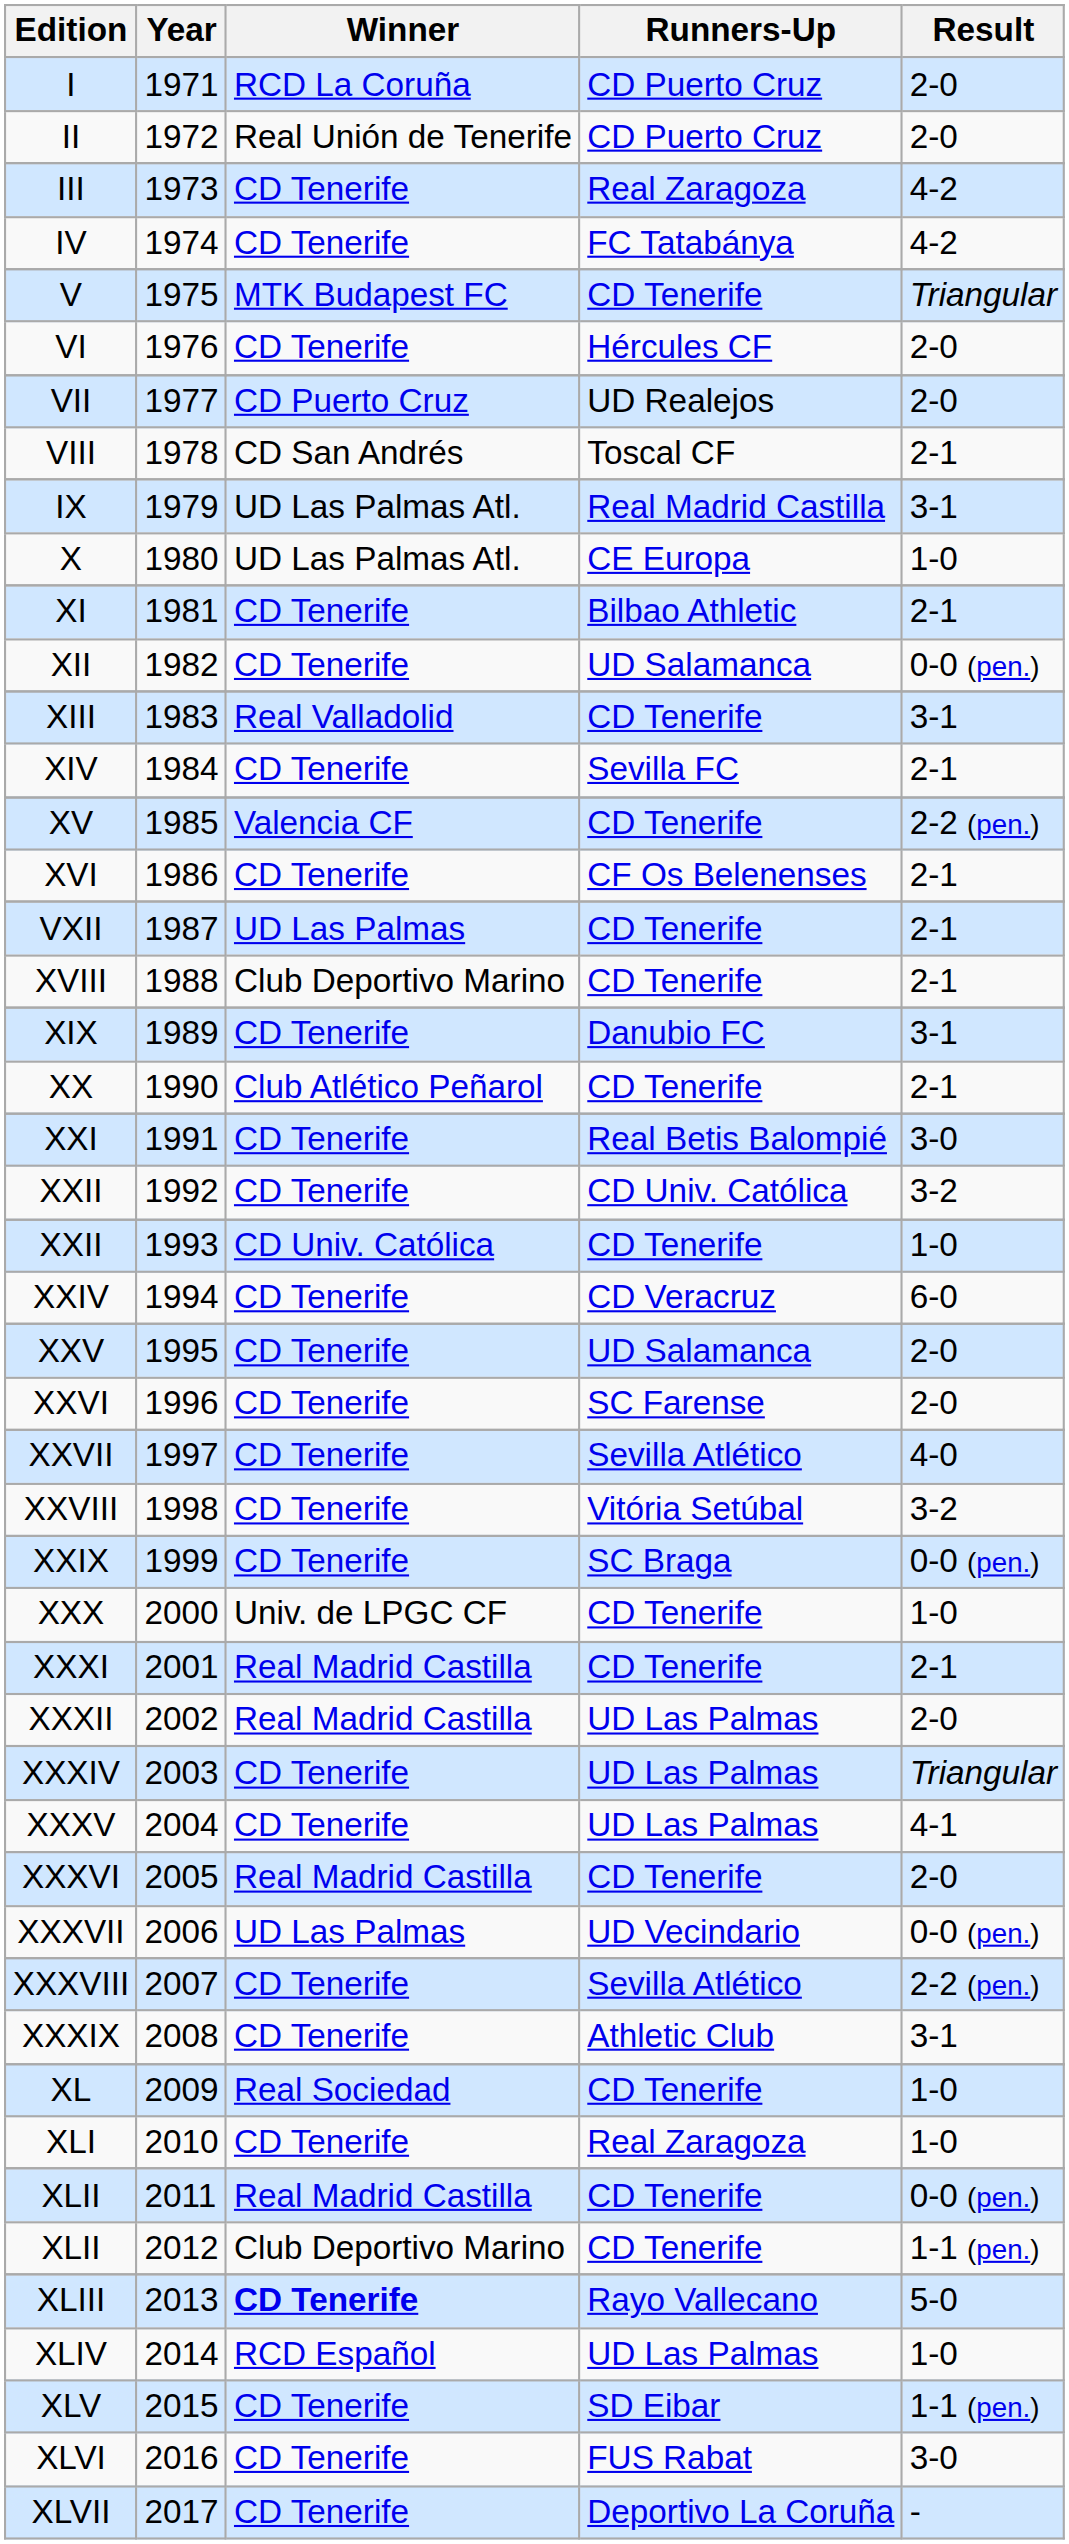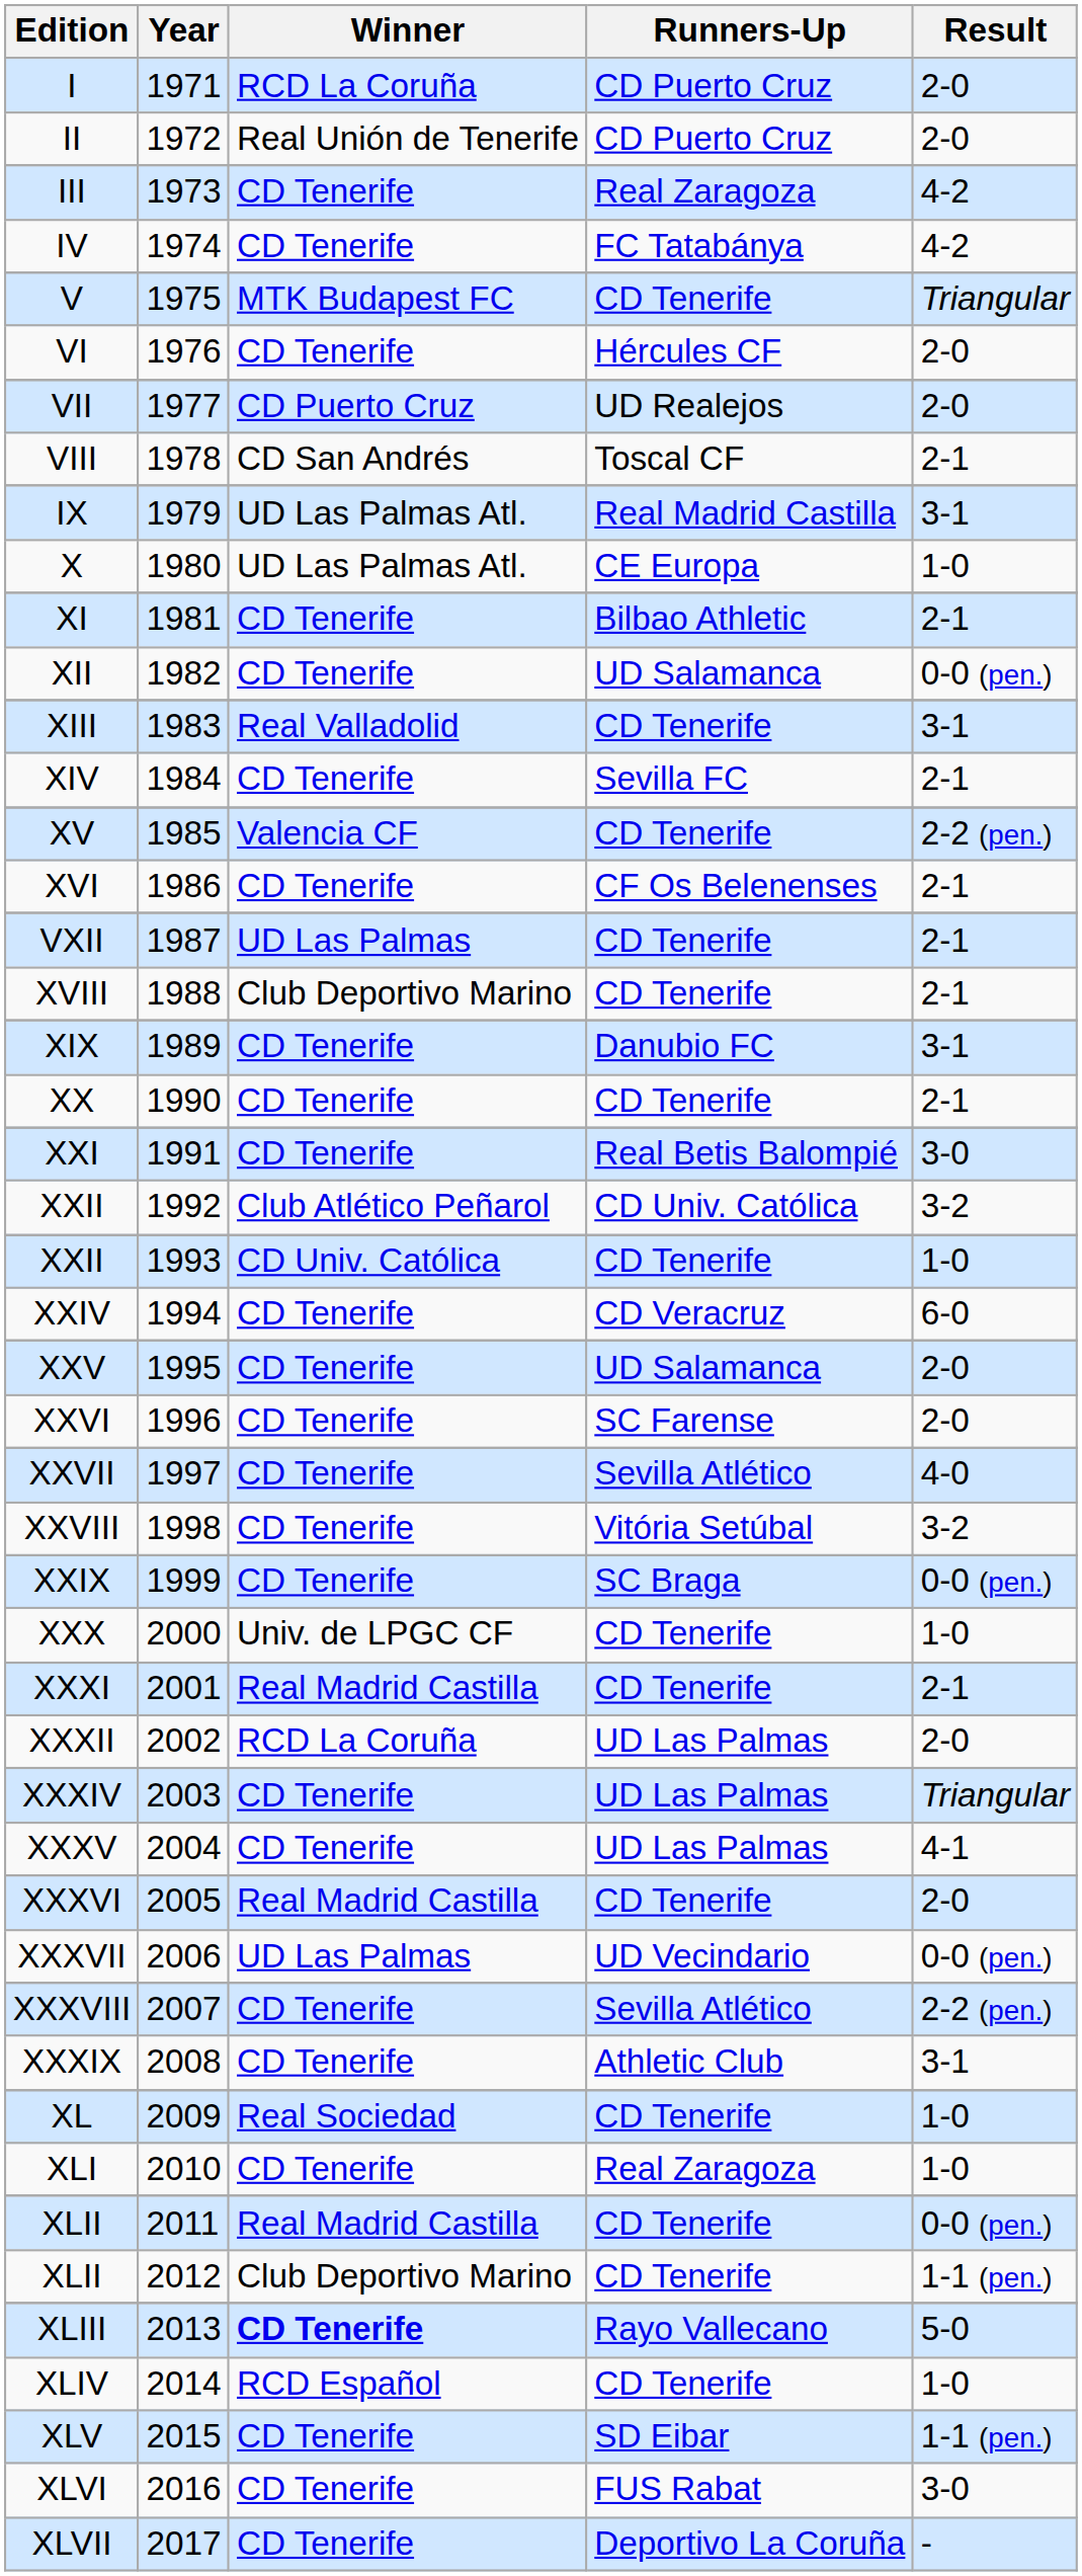XX | Winner: Club Atlético Peñarol -> CD Tenerife
XXII / 1992 | Winner: CD Tenerife -> Club Atlético Peñarol
XXXII | Winner: Real Madrid Castilla -> RCD La Coruña
XLIV | Runners-Up: UD Las Palmas -> CD Tenerife
